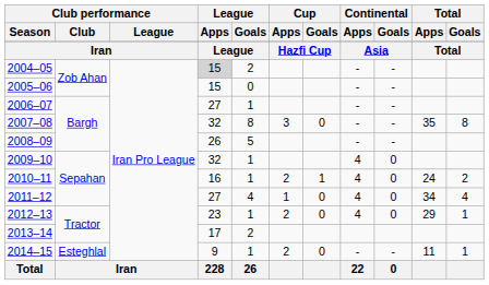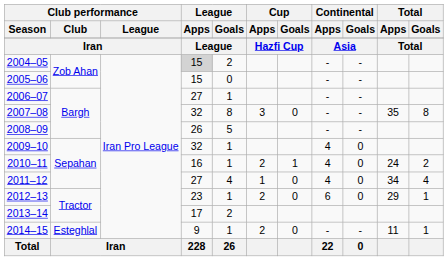2012–13 | Continental / Apps: 4 -> 6
